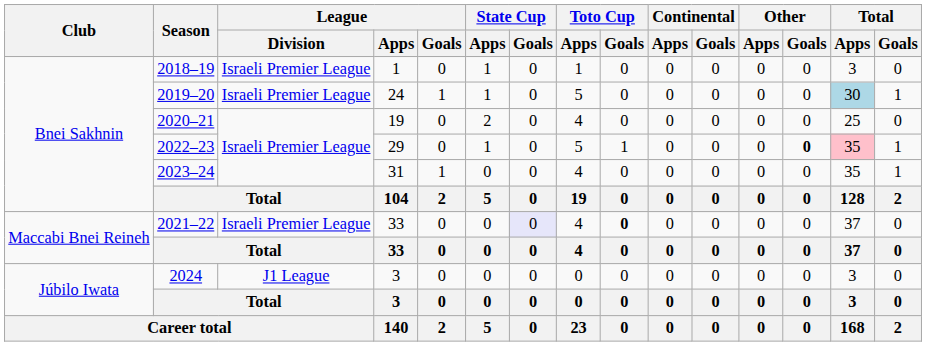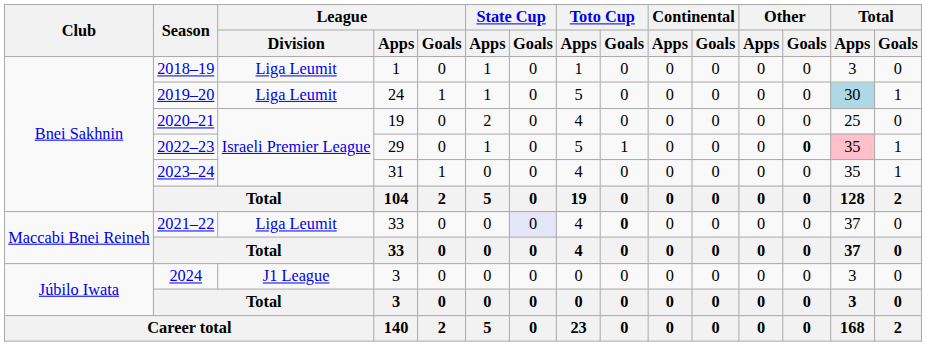2018–19 | League / Division: Israeli Premier League -> Liga Leumit
2019–20 | League / Division: Israeli Premier League -> Liga Leumit
2021–22 | League / Division: Israeli Premier League -> Liga Leumit
